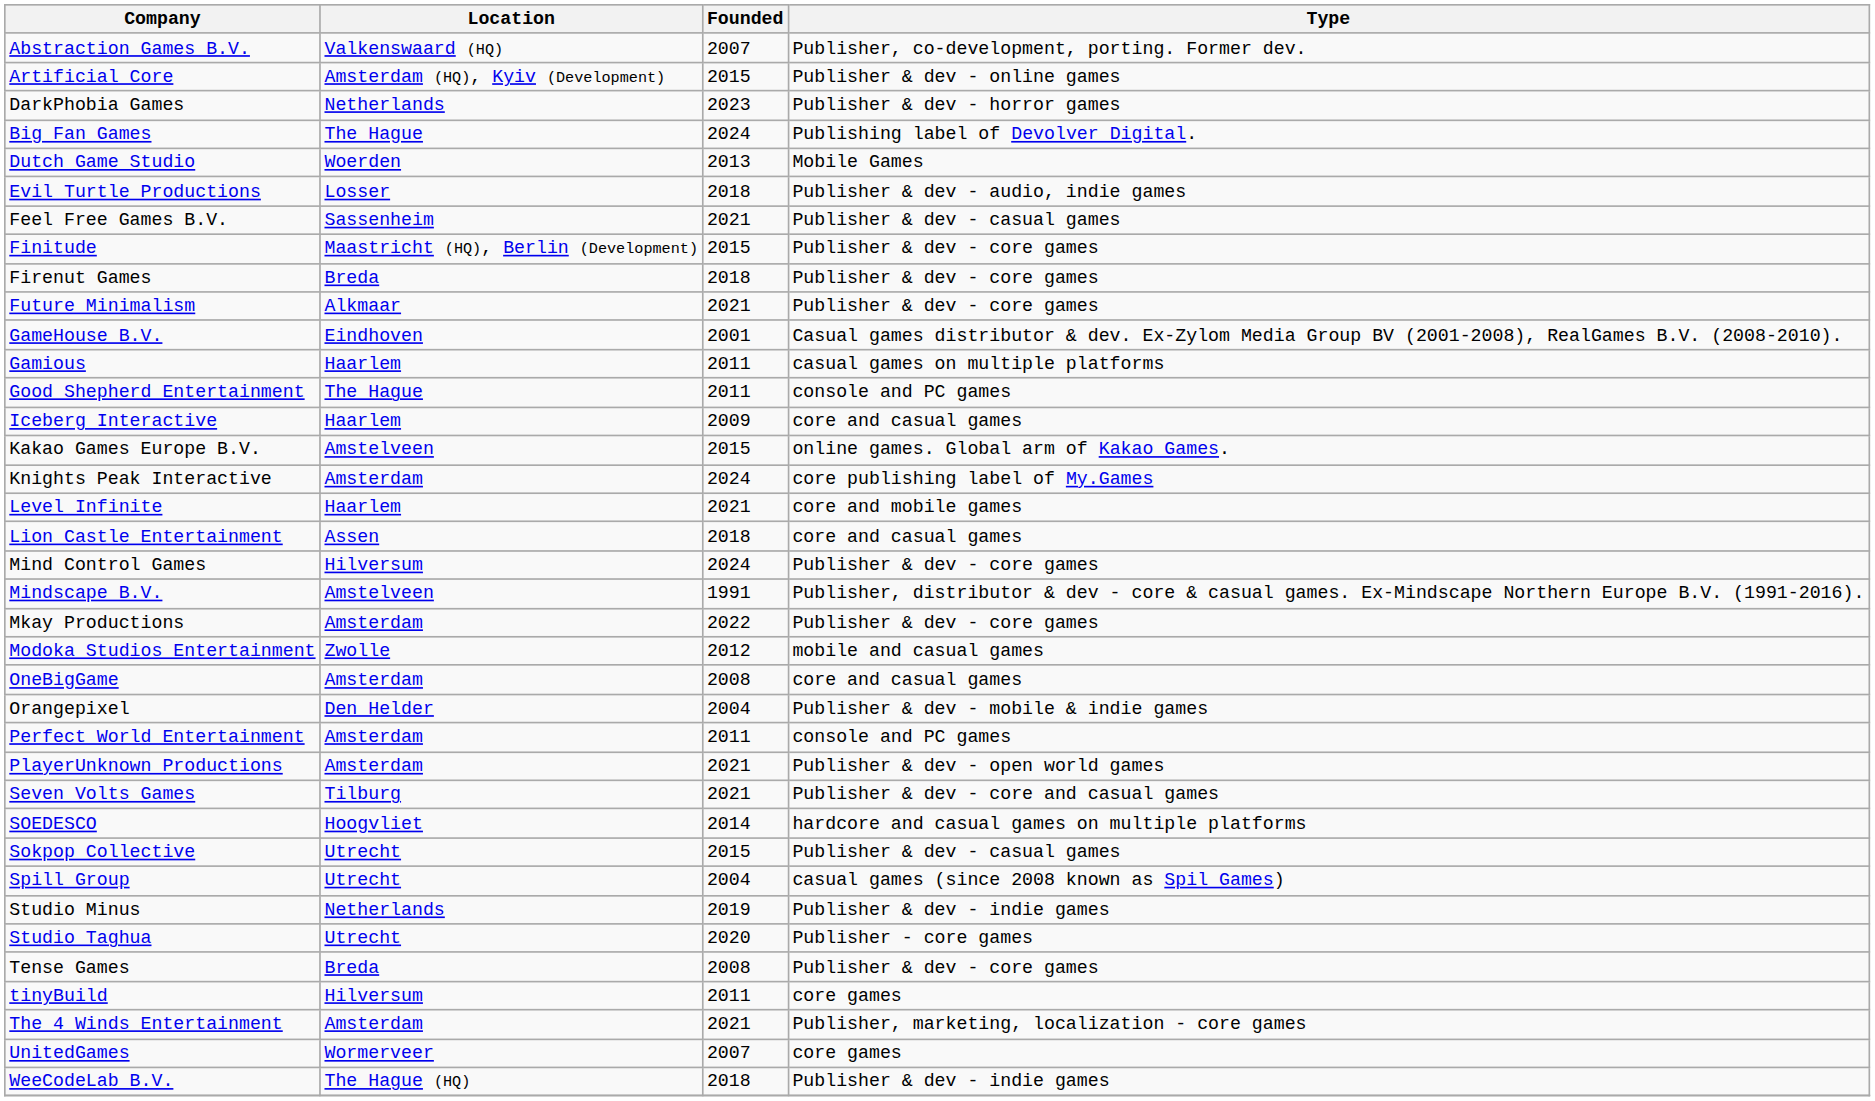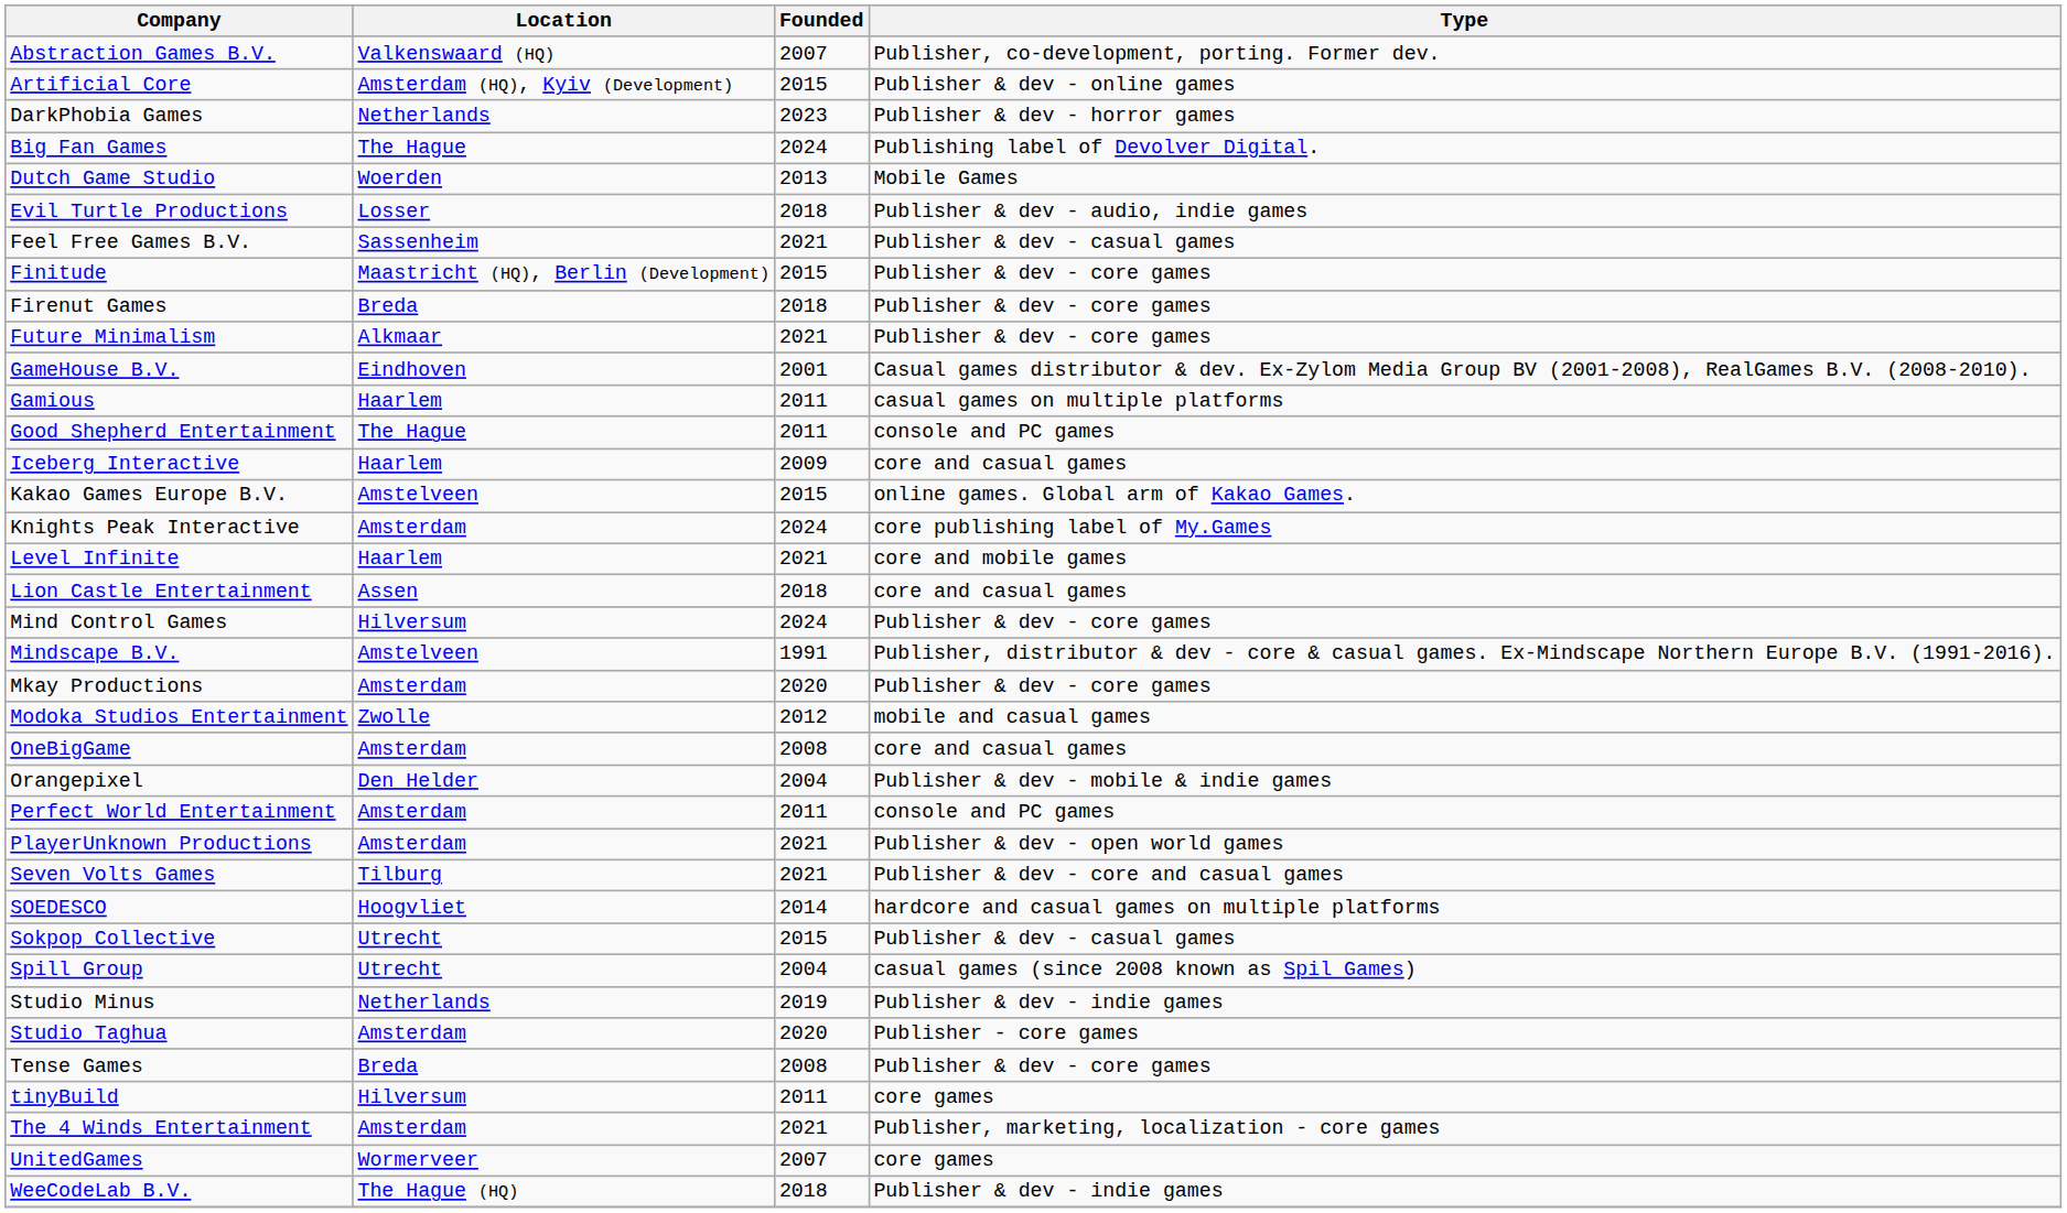Mkay Productions | Founded: 2022 -> 2020
Studio Taghua | Location: Utrecht -> Amsterdam
